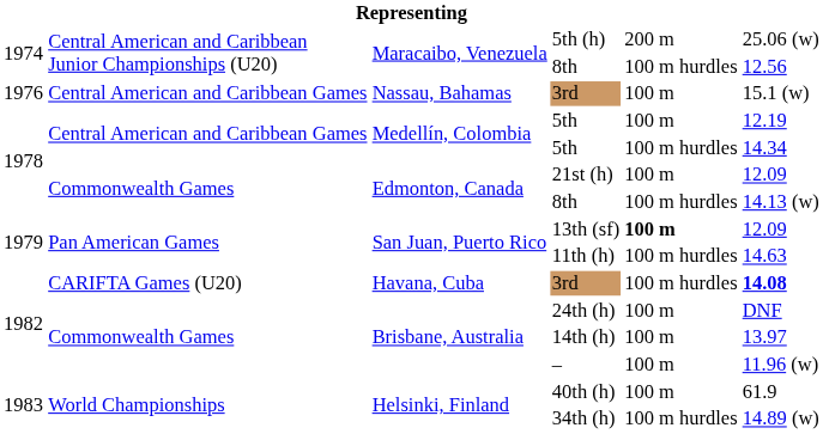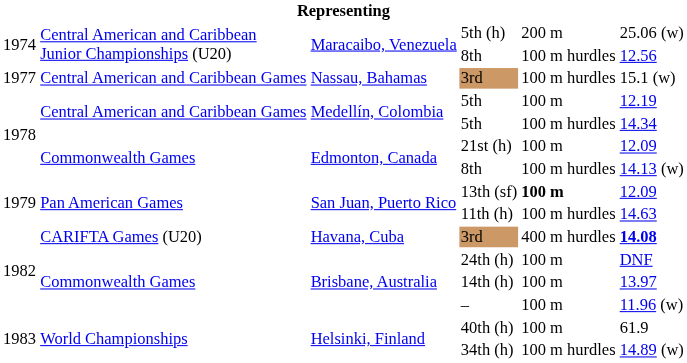Nassau, Bahamas / 3rd | column 1: 1976 -> 1977
Nassau, Bahamas / 3rd | column 5: 100 m -> 100 m hurdles
Havana, Cuba / 3rd | column 5: 100 m hurdles -> 400 m hurdles
